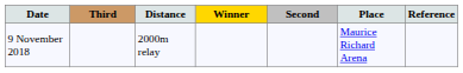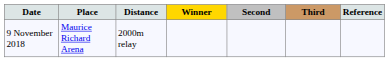columns swapped: Place <-> Third
